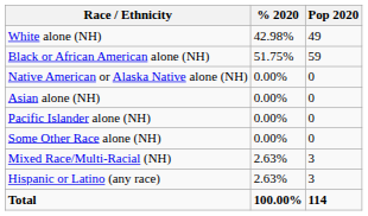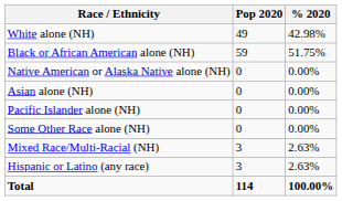columns swapped: Pop 2020 <-> % 2020
